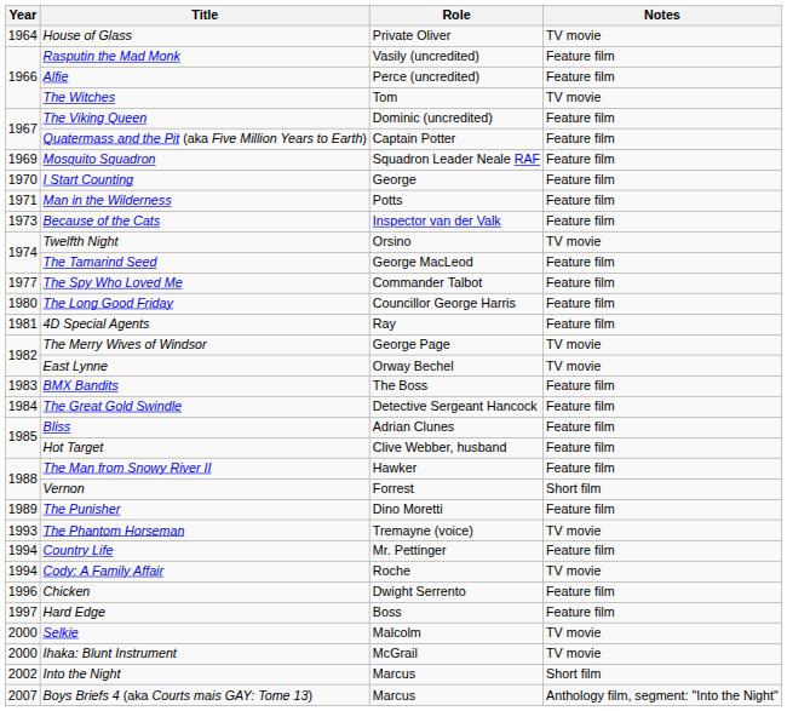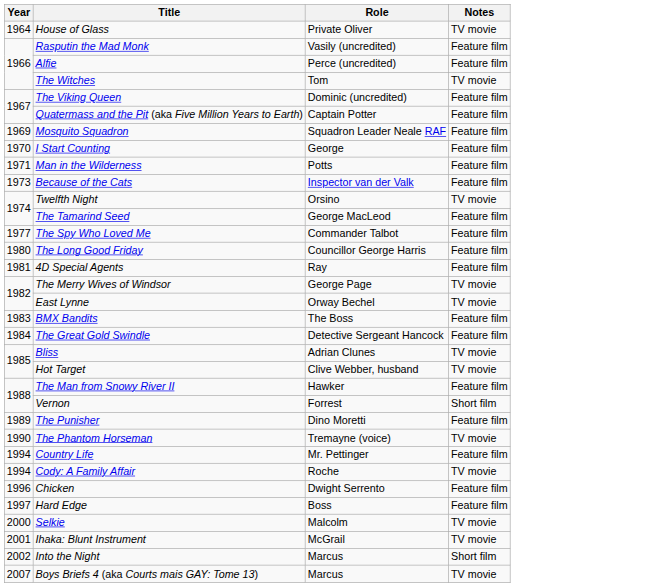Bliss | Notes: Feature film -> TV movie
Hot Target | Notes: Feature film -> TV movie
The Phantom Horseman | Year: 1993 -> 1990
Ihaka: Blunt Instrument | Year: 2000 -> 2001
Boys Briefs 4 (aka Courts mais GAY: Tome 13) | Notes: Anthology film, segment: "Into the Night" -> TV movie
